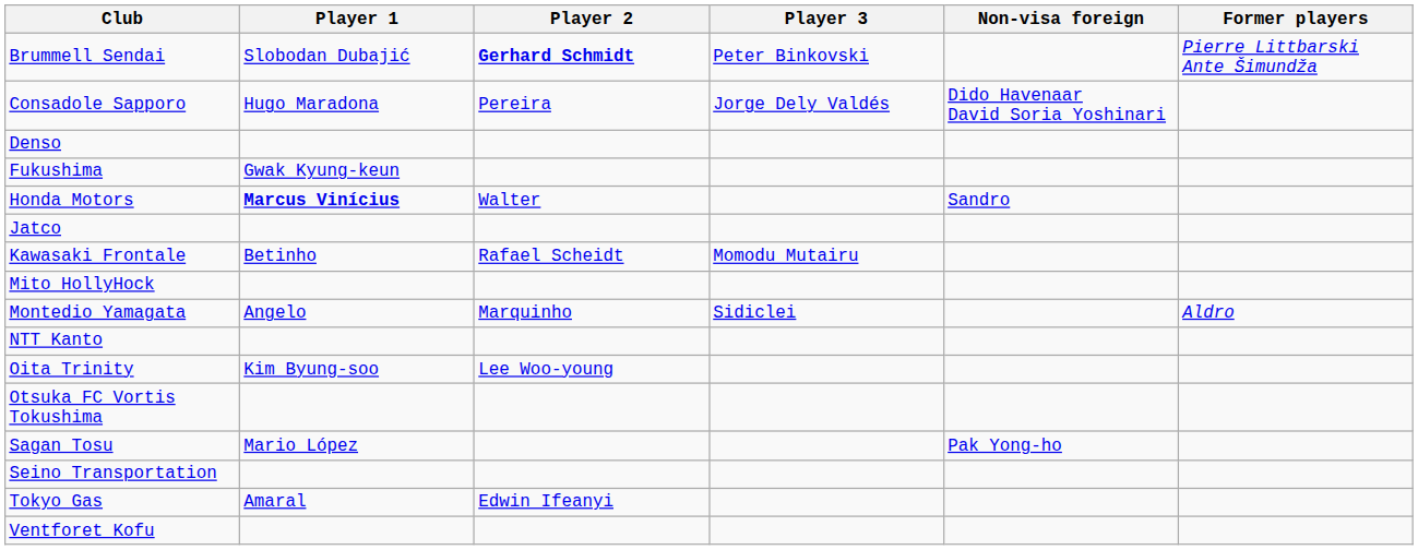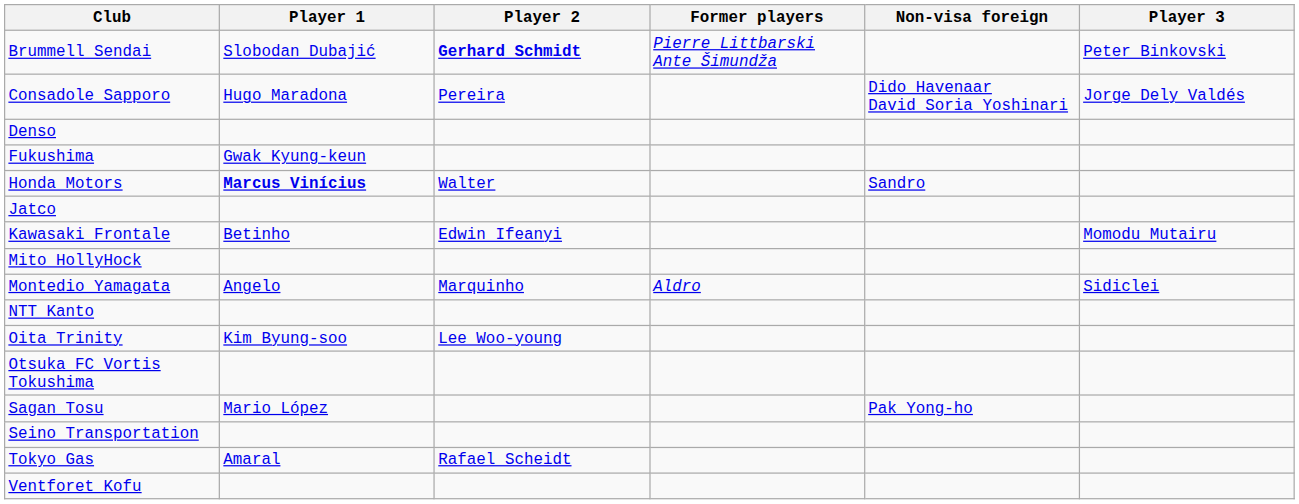columns swapped: Player 3 <-> Former players
Kawasaki Frontale | Player 2: Rafael Scheidt -> Edwin Ifeanyi
Tokyo Gas | Player 2: Edwin Ifeanyi -> Rafael Scheidt
